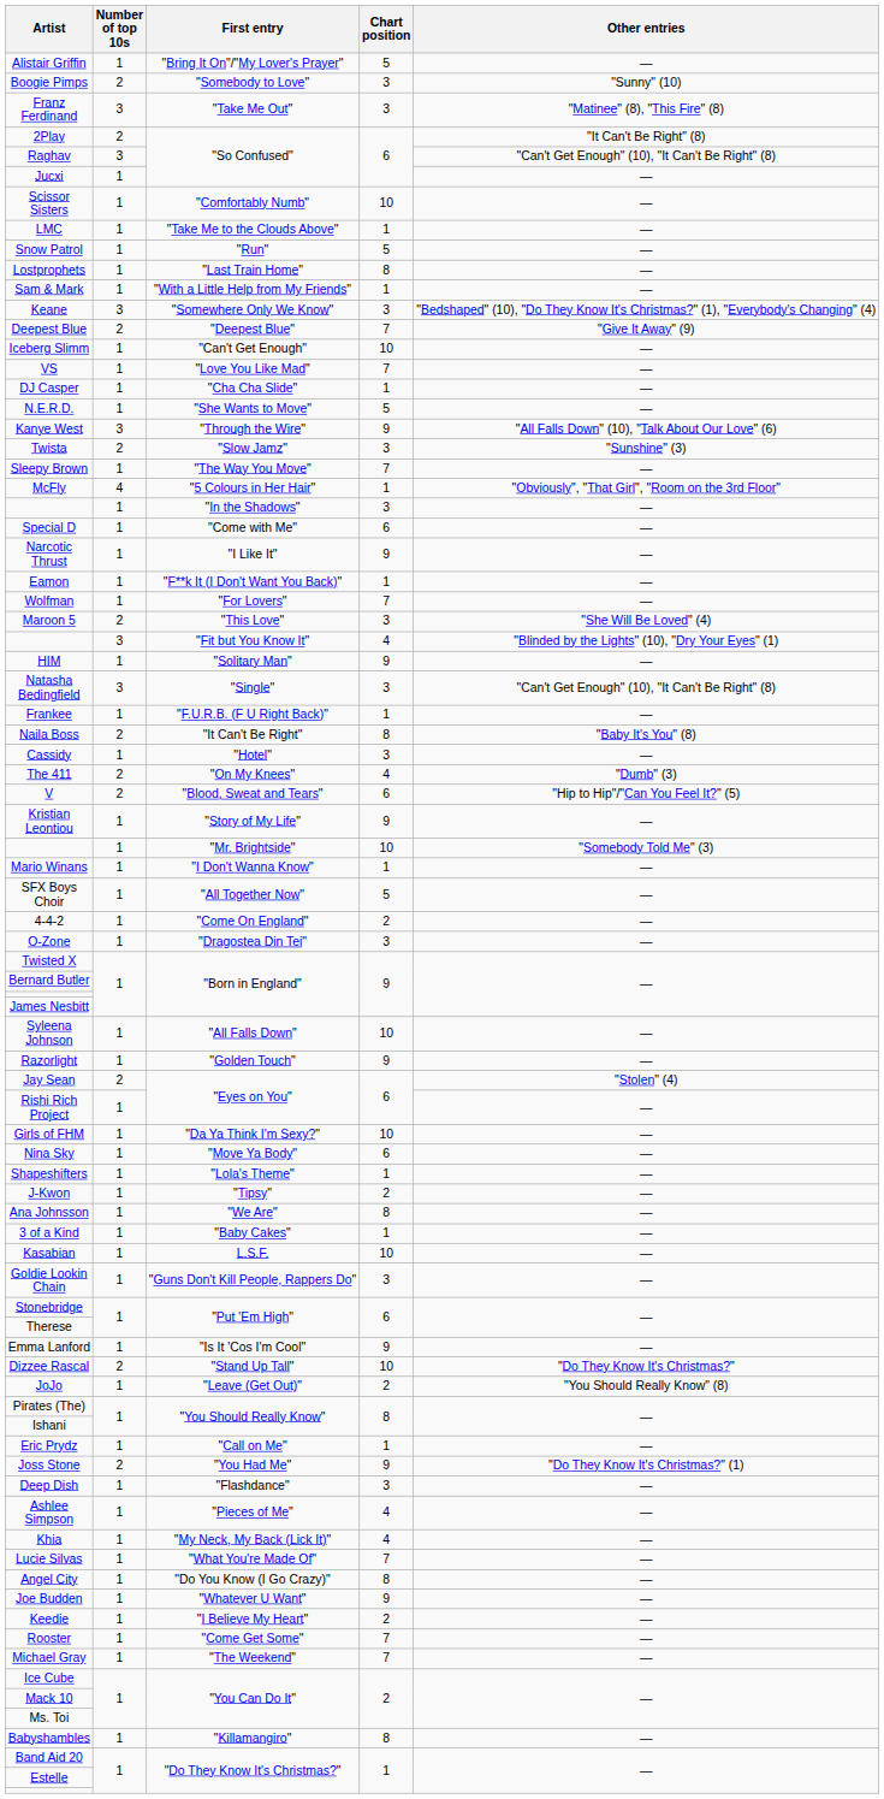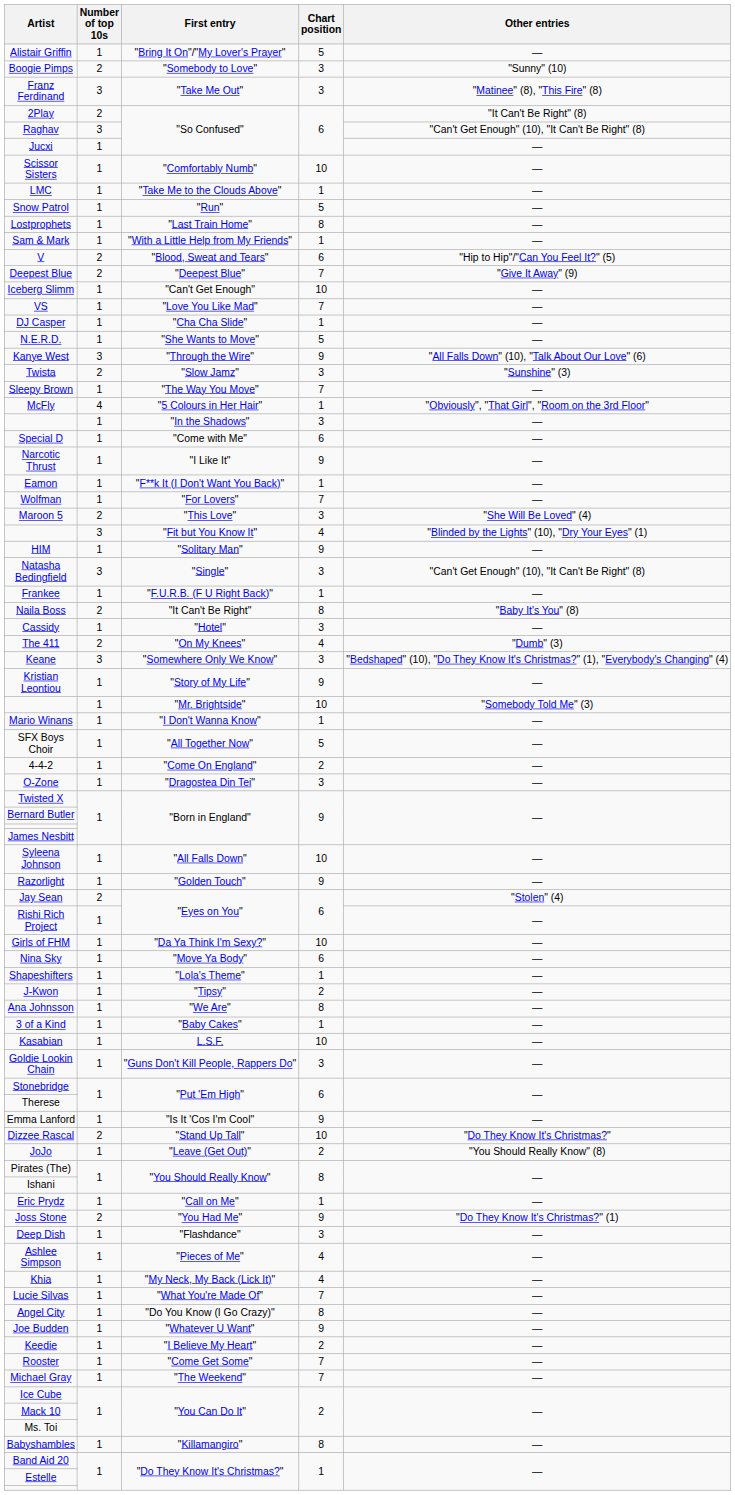rows swapped: Keane <-> V
